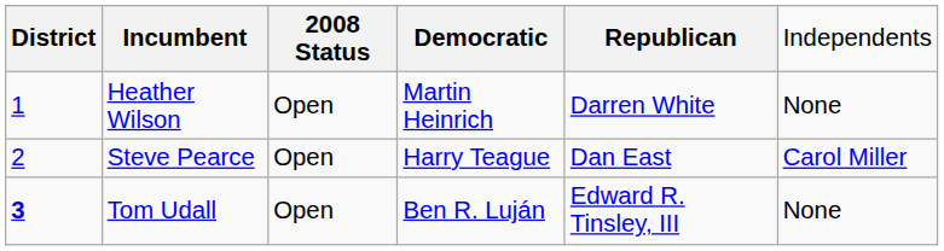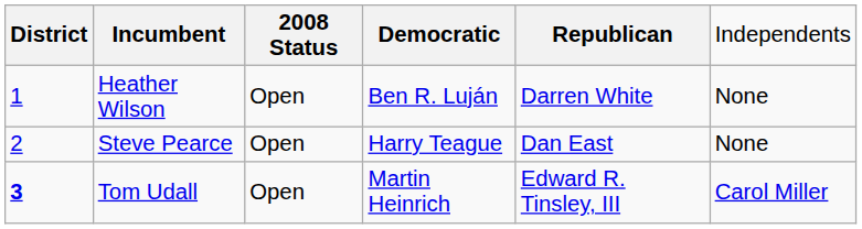Heather Wilson | column 4: Martin Heinrich -> Ben R. Luján
Steve Pearce | column 6: Carol Miller -> None
Tom Udall | column 4: Ben R. Luján -> Martin Heinrich
Tom Udall | column 6: None -> Carol Miller
